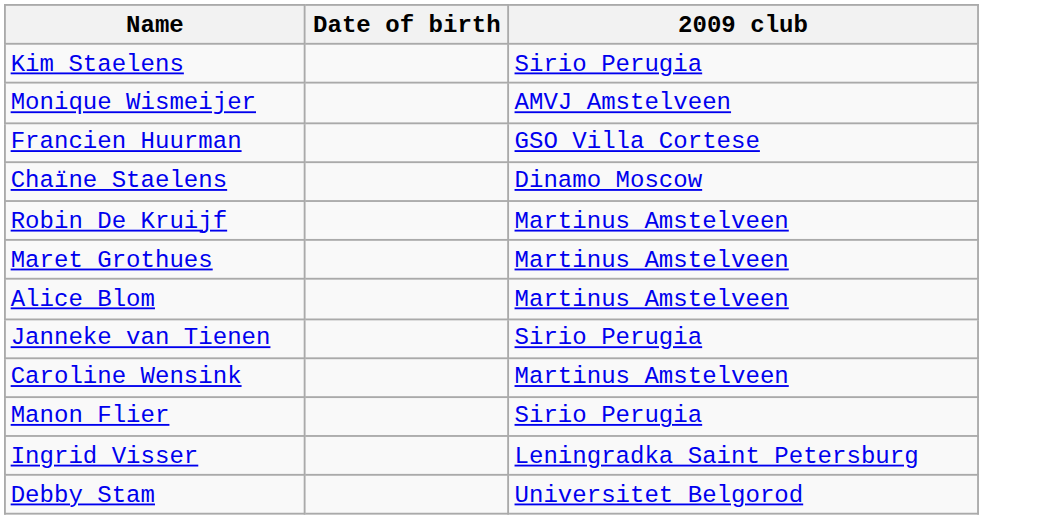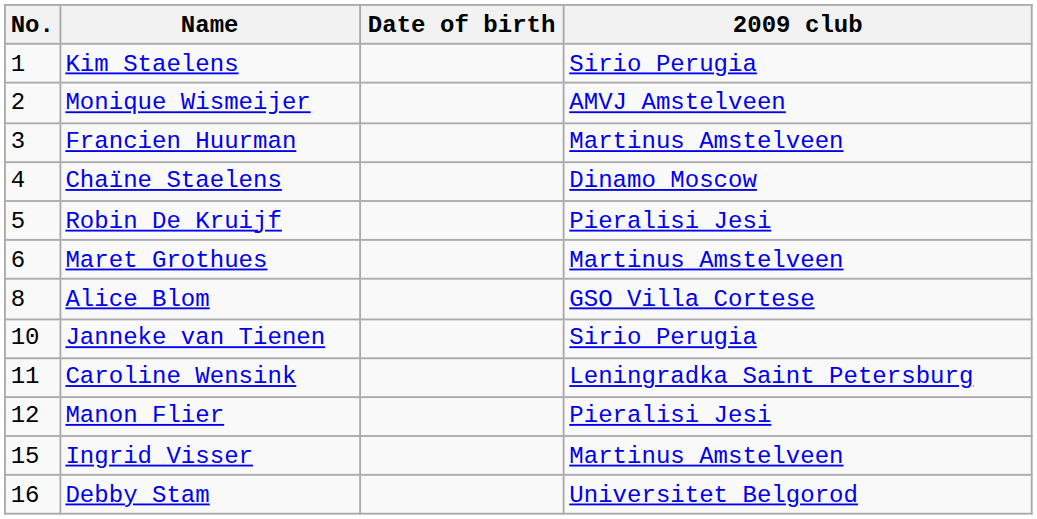+ column: No. | 1 | 2 | 3 | 4 | 5 | 6 | 8 | 10 | 11 | 12 | 15 | 16
Francien Huurman | 2009 club: GSO Villa Cortese -> Martinus Amstelveen
Robin De Kruijf | 2009 club: Martinus Amstelveen -> Pieralisi Jesi
Alice Blom | 2009 club: Martinus Amstelveen -> GSO Villa Cortese
Caroline Wensink | 2009 club: Martinus Amstelveen -> Leningradka Saint Petersburg
Manon Flier | 2009 club: Sirio Perugia -> Pieralisi Jesi
Ingrid Visser | 2009 club: Leningradka Saint Petersburg -> Martinus Amstelveen
